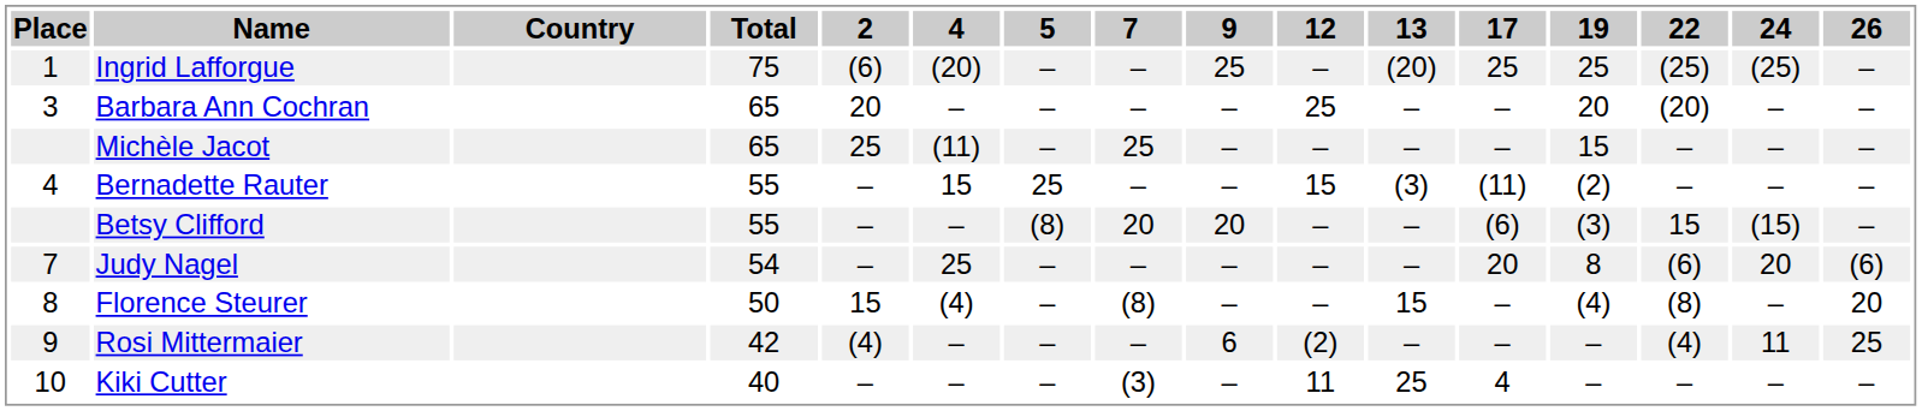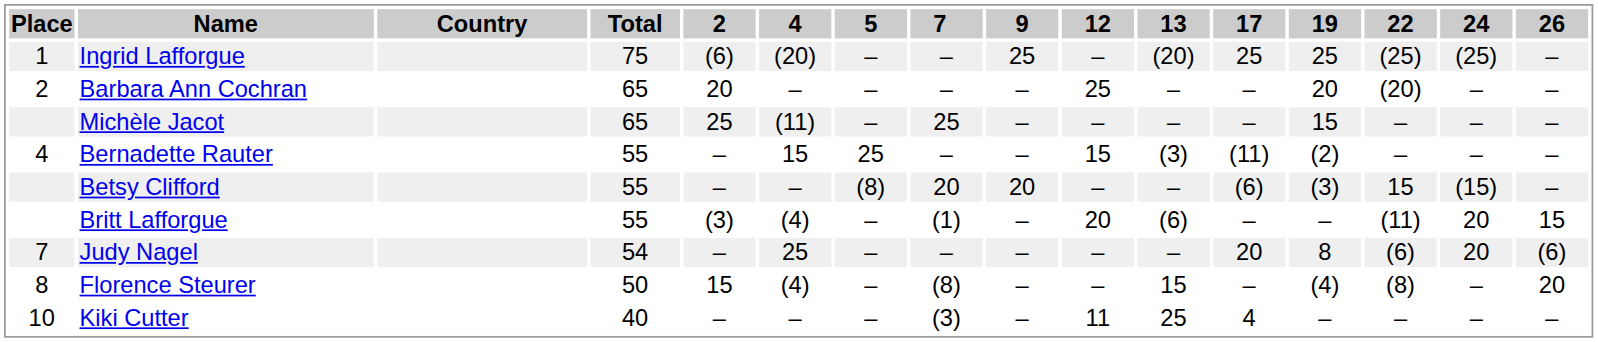Barbara Ann Cochran | Place: 3 -> 2
+ row: Britt Lafforgue | 55 | (3) | (4) | – | (1) | – | 20 | (6) | – | – | (11) | 20 | 15
- row: 9 | Rosi Mittermaier | 42 | (4) | – | – | – | 6 | (2) | – | – | – | (4) | 11 | 25
